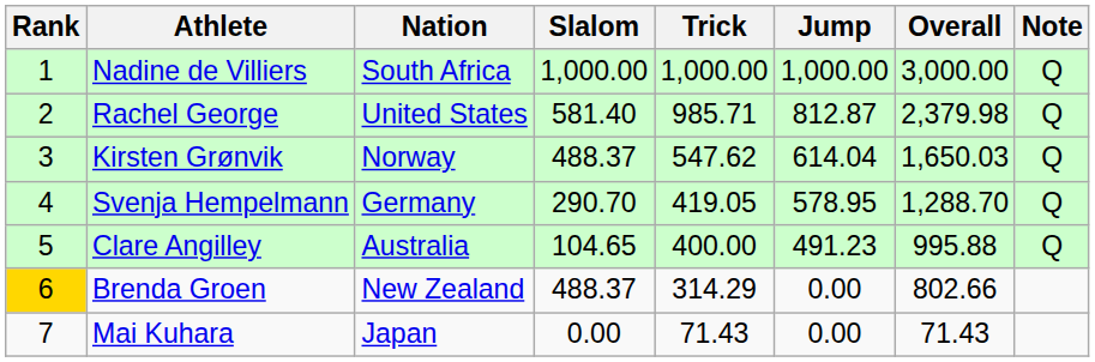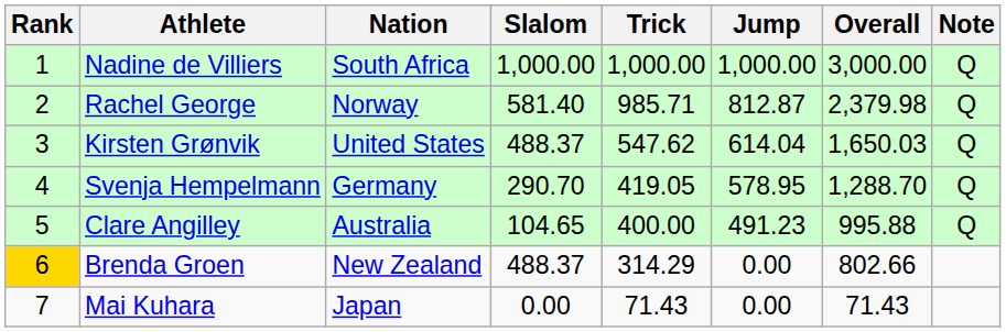Rachel George | Nation: United States -> Norway
Kirsten Grønvik | Nation: Norway -> United States
